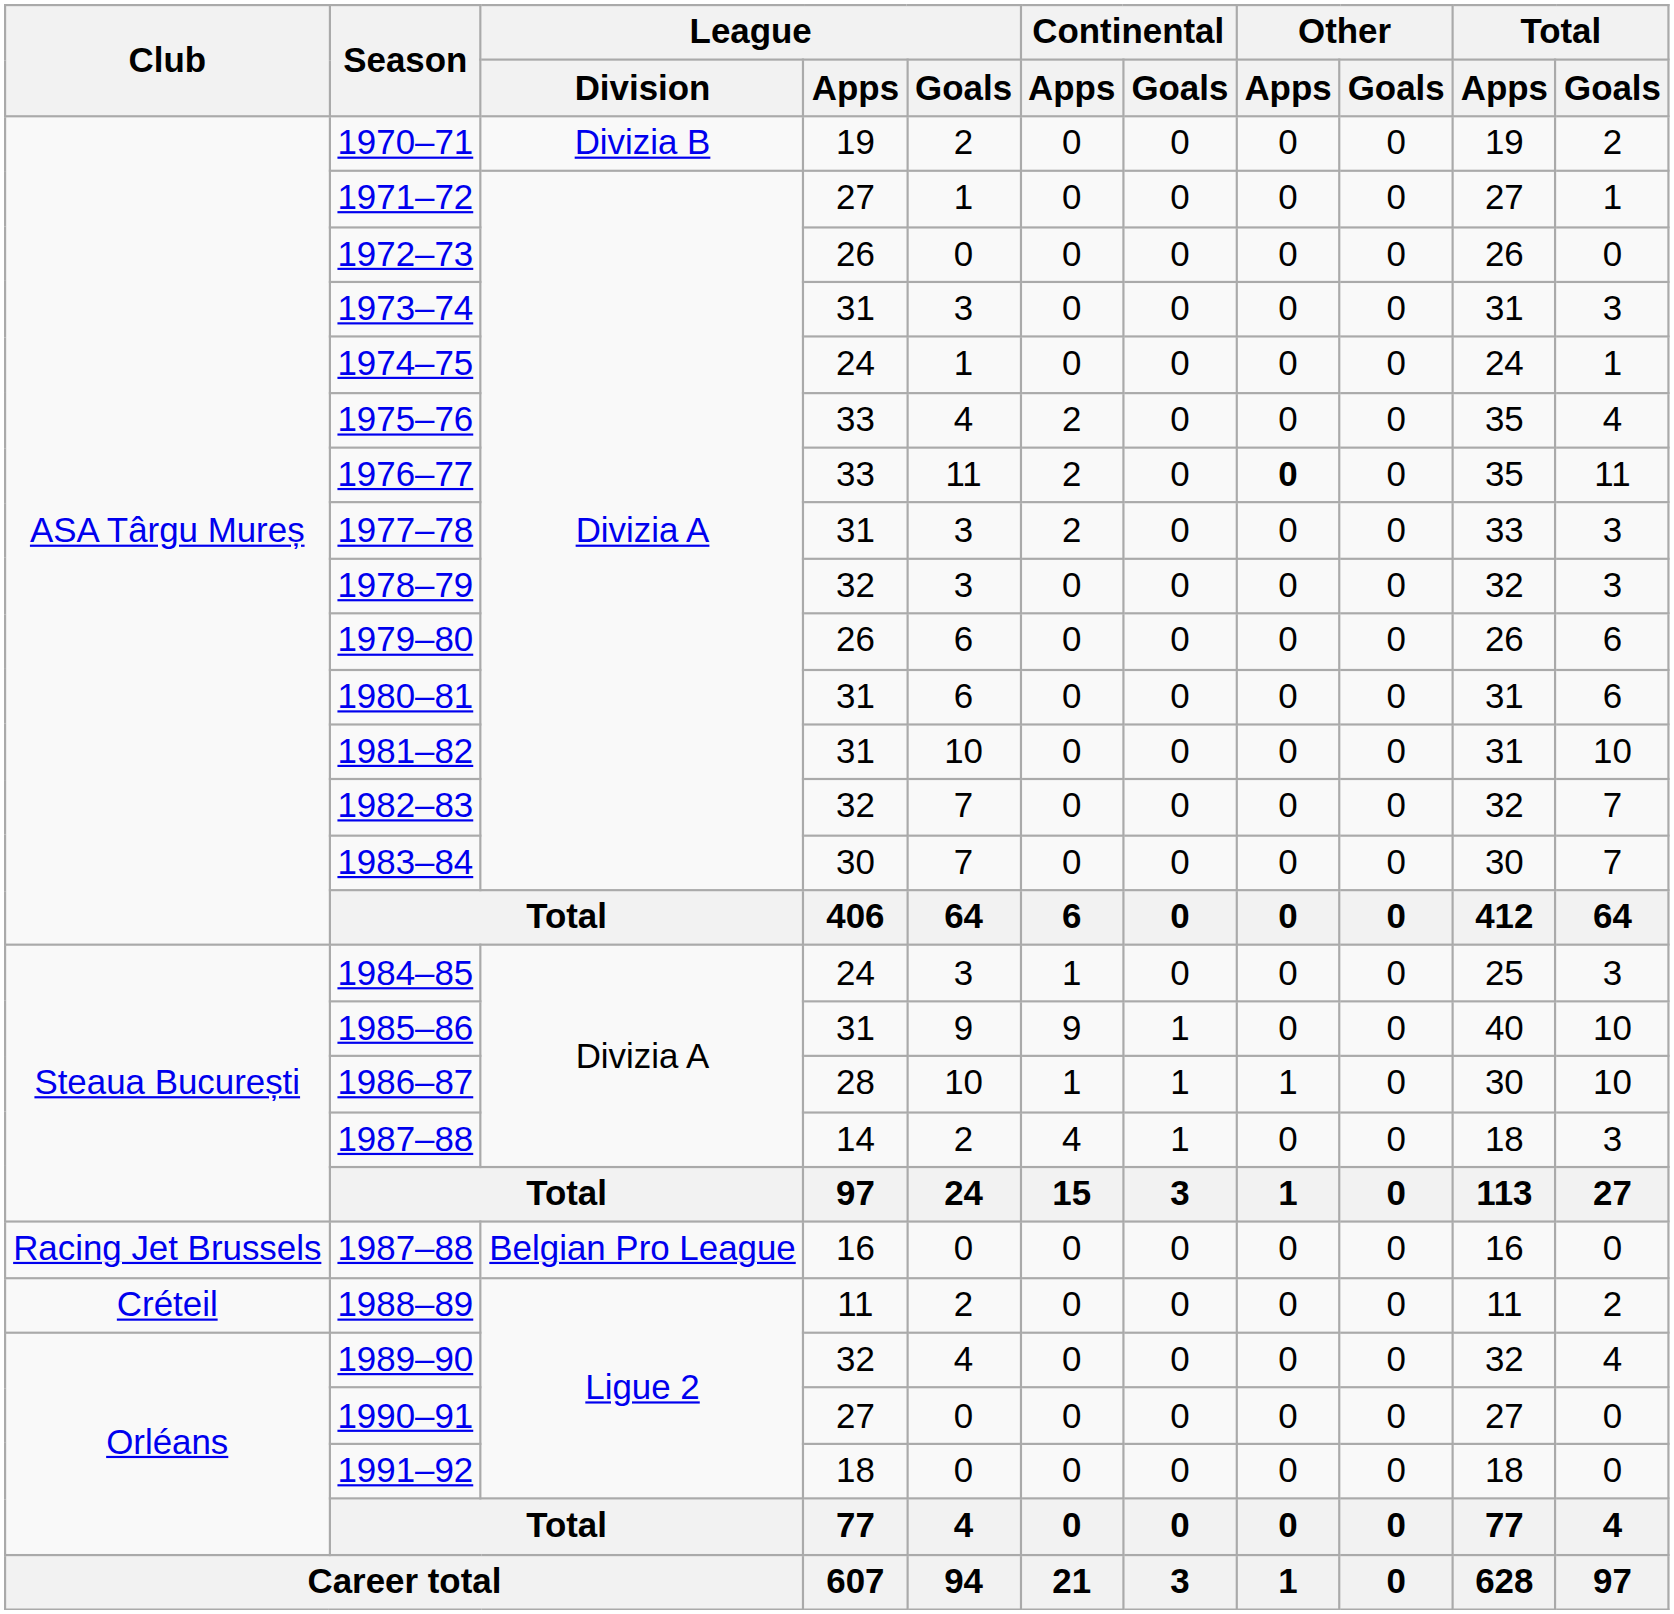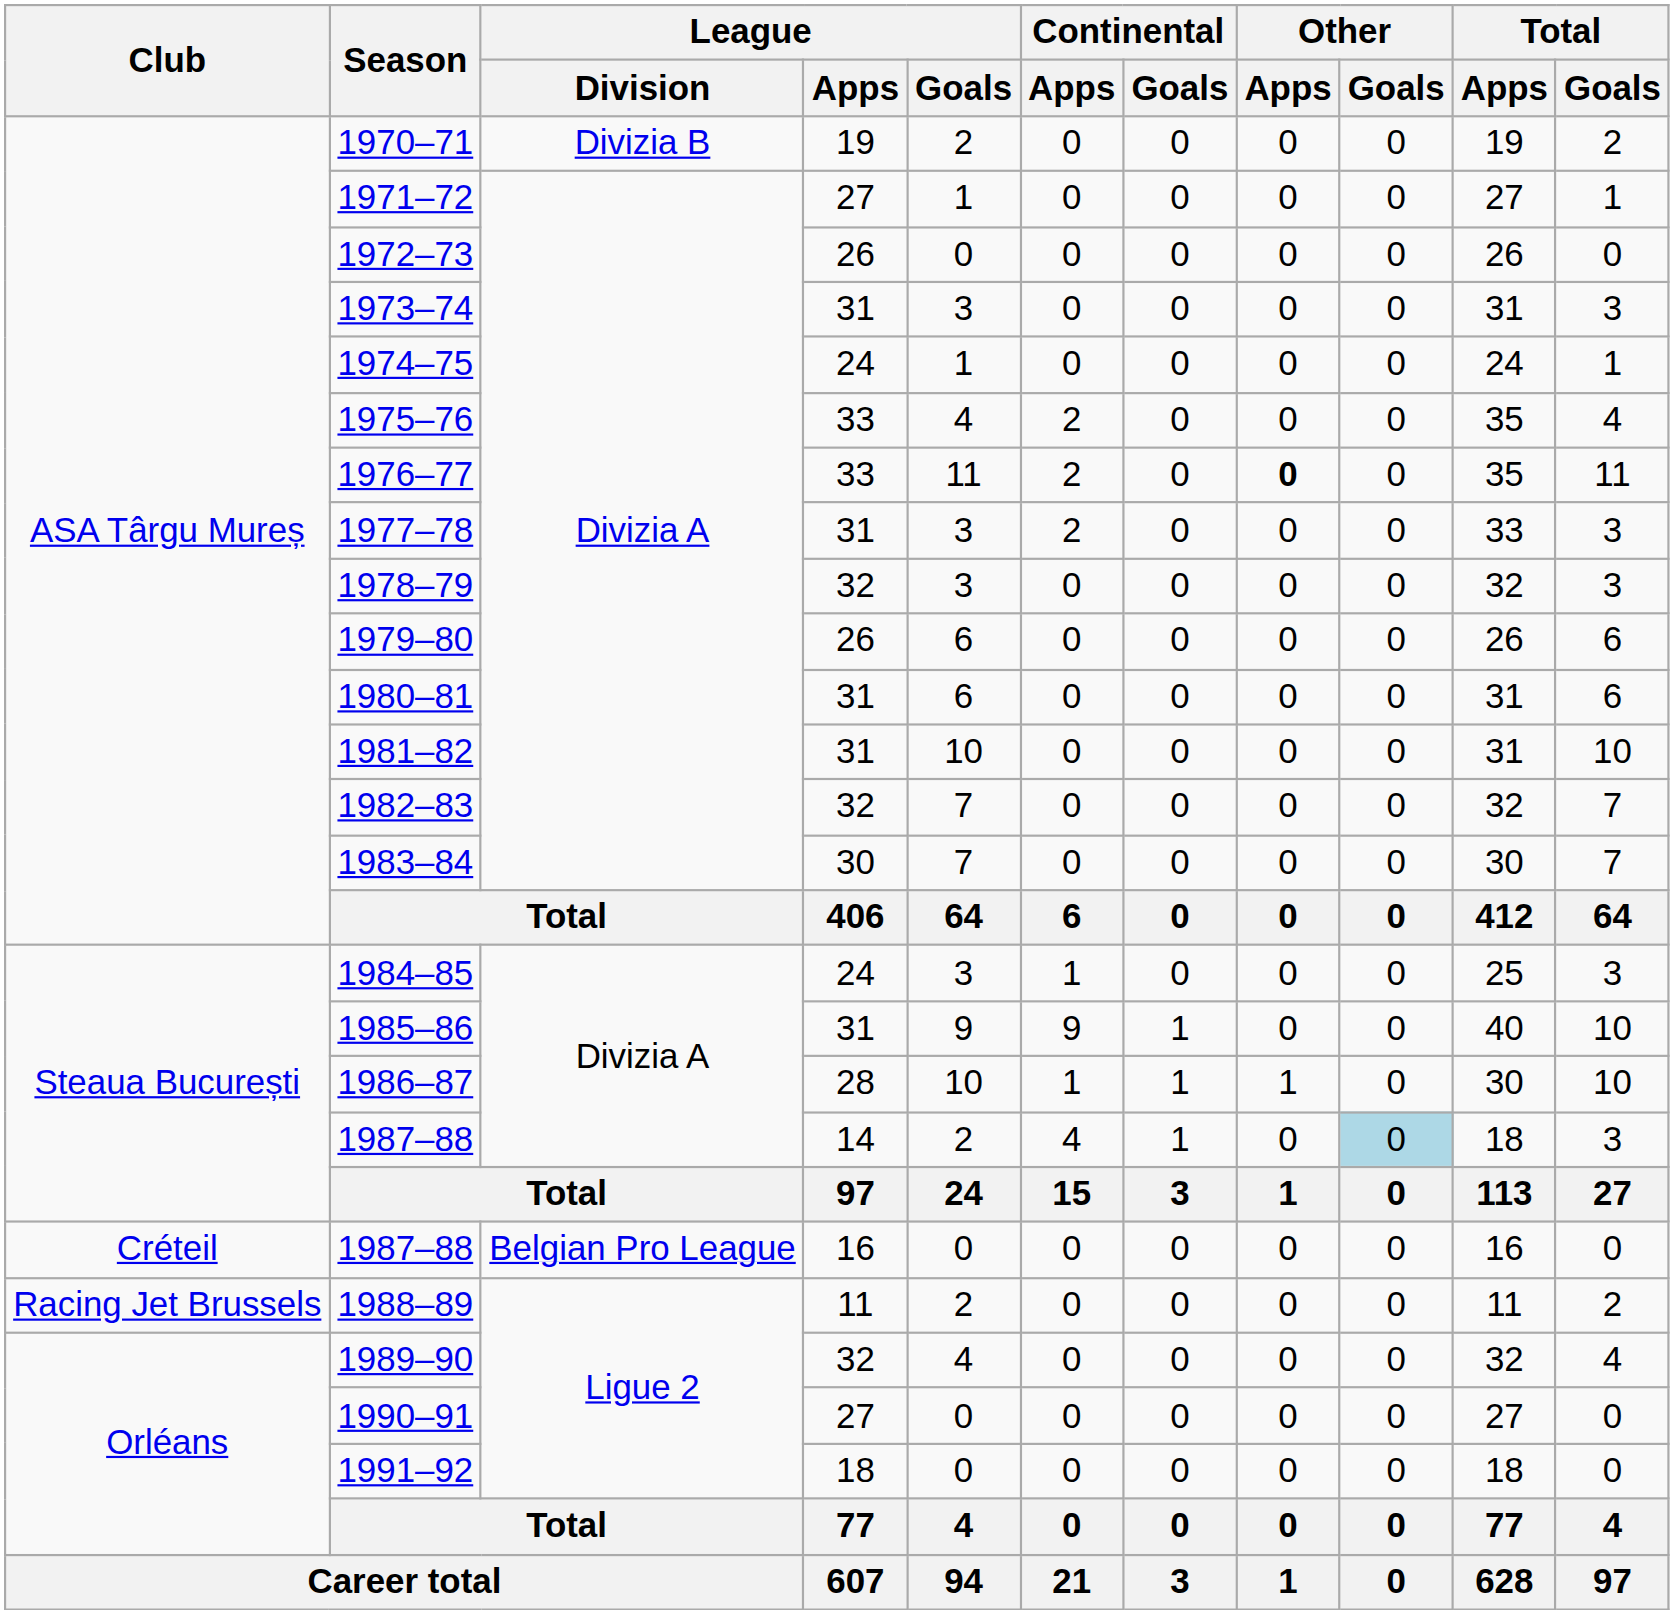1987–88 / 14 | Other / Goals: no background -> lightblue background
1987–88 / 16 | Club: Racing Jet Brussels -> Créteil
1988–89 | Club: Créteil -> Racing Jet Brussels
